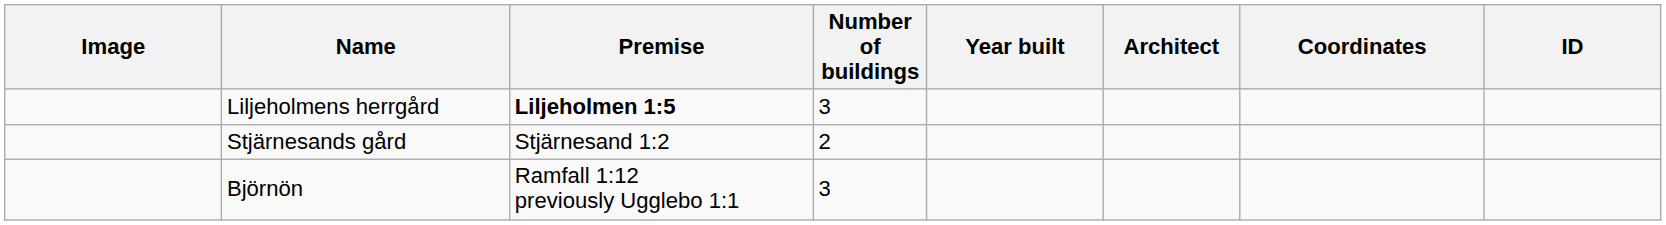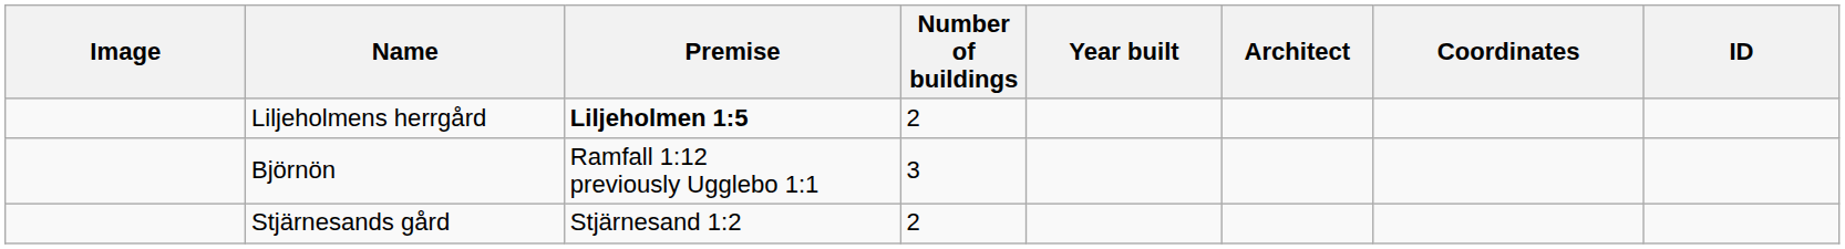Liljeholmens herrgård | Number of buildings: 3 -> 2
rows swapped: Stjärnesands gård <-> Björnön
